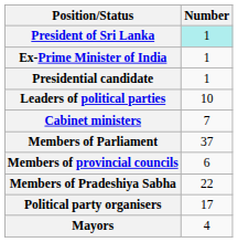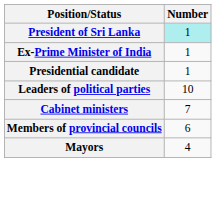- row: Members of Parliament | 37
- row: Members of Pradeshiya Sabha | 22
- row: Political party organisers | 17
